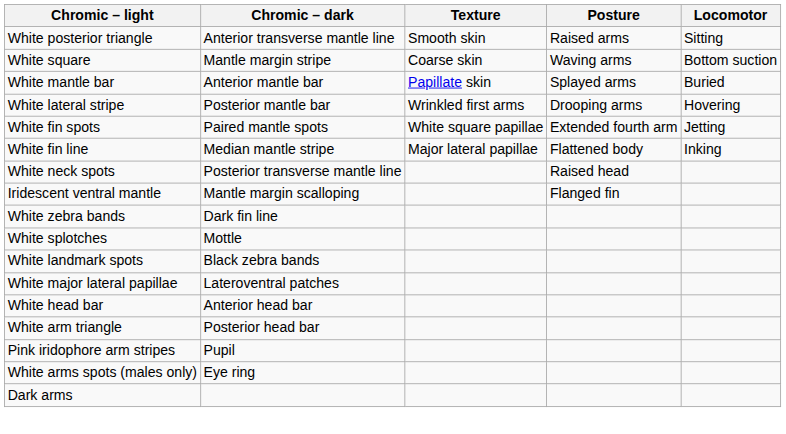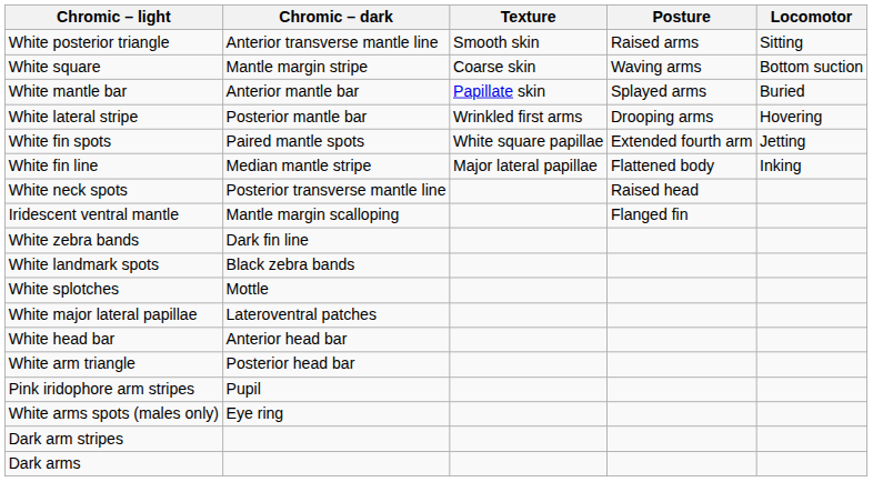rows swapped: White landmark spots <-> White splotches
+ row: Dark arm stripes
